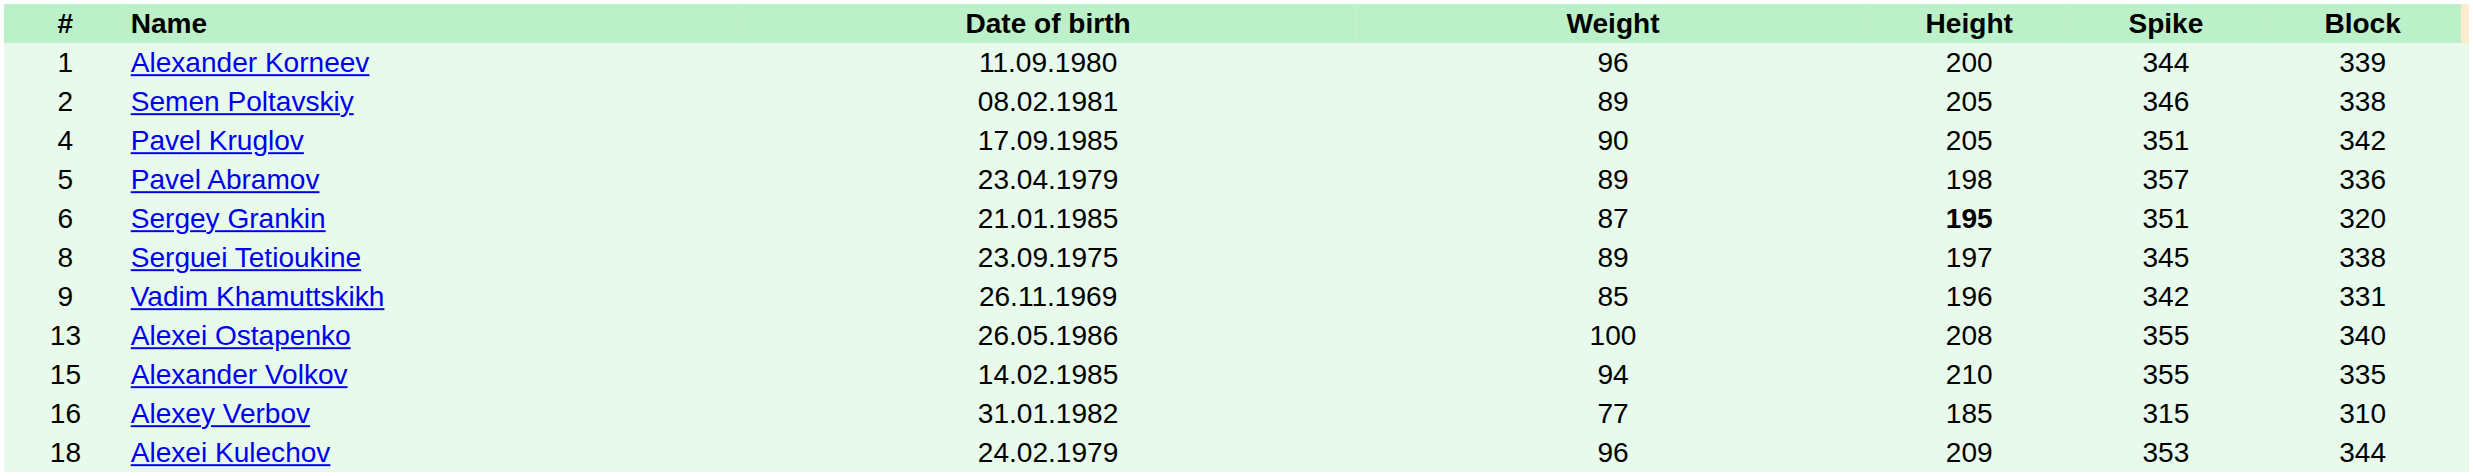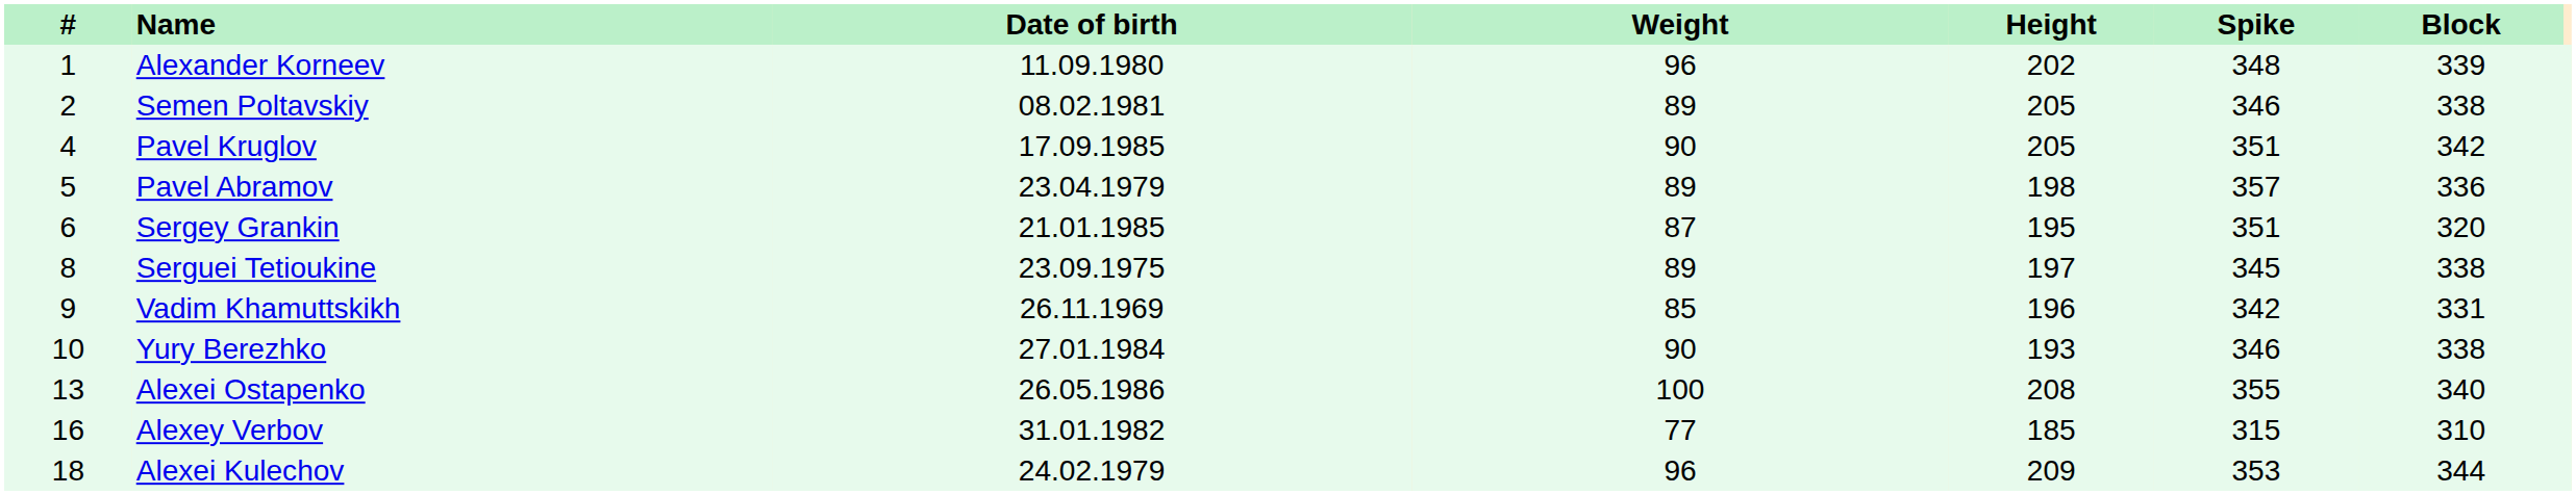Alexander Korneev | Height: 200 -> 202
Alexander Korneev | Spike: 344 -> 348
Sergey Grankin | Height: bold -> normal
+ row: 10 | Yury Berezhko | 27.01.1984 | 90 | 193 | 346 | 338
- row: 15 | Alexander Volkov | 14.02.1985 | 94 | 210 | 355 | 335
